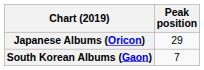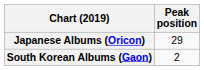South Korean Albums (Gaon) | Peak position: 7 -> 2
